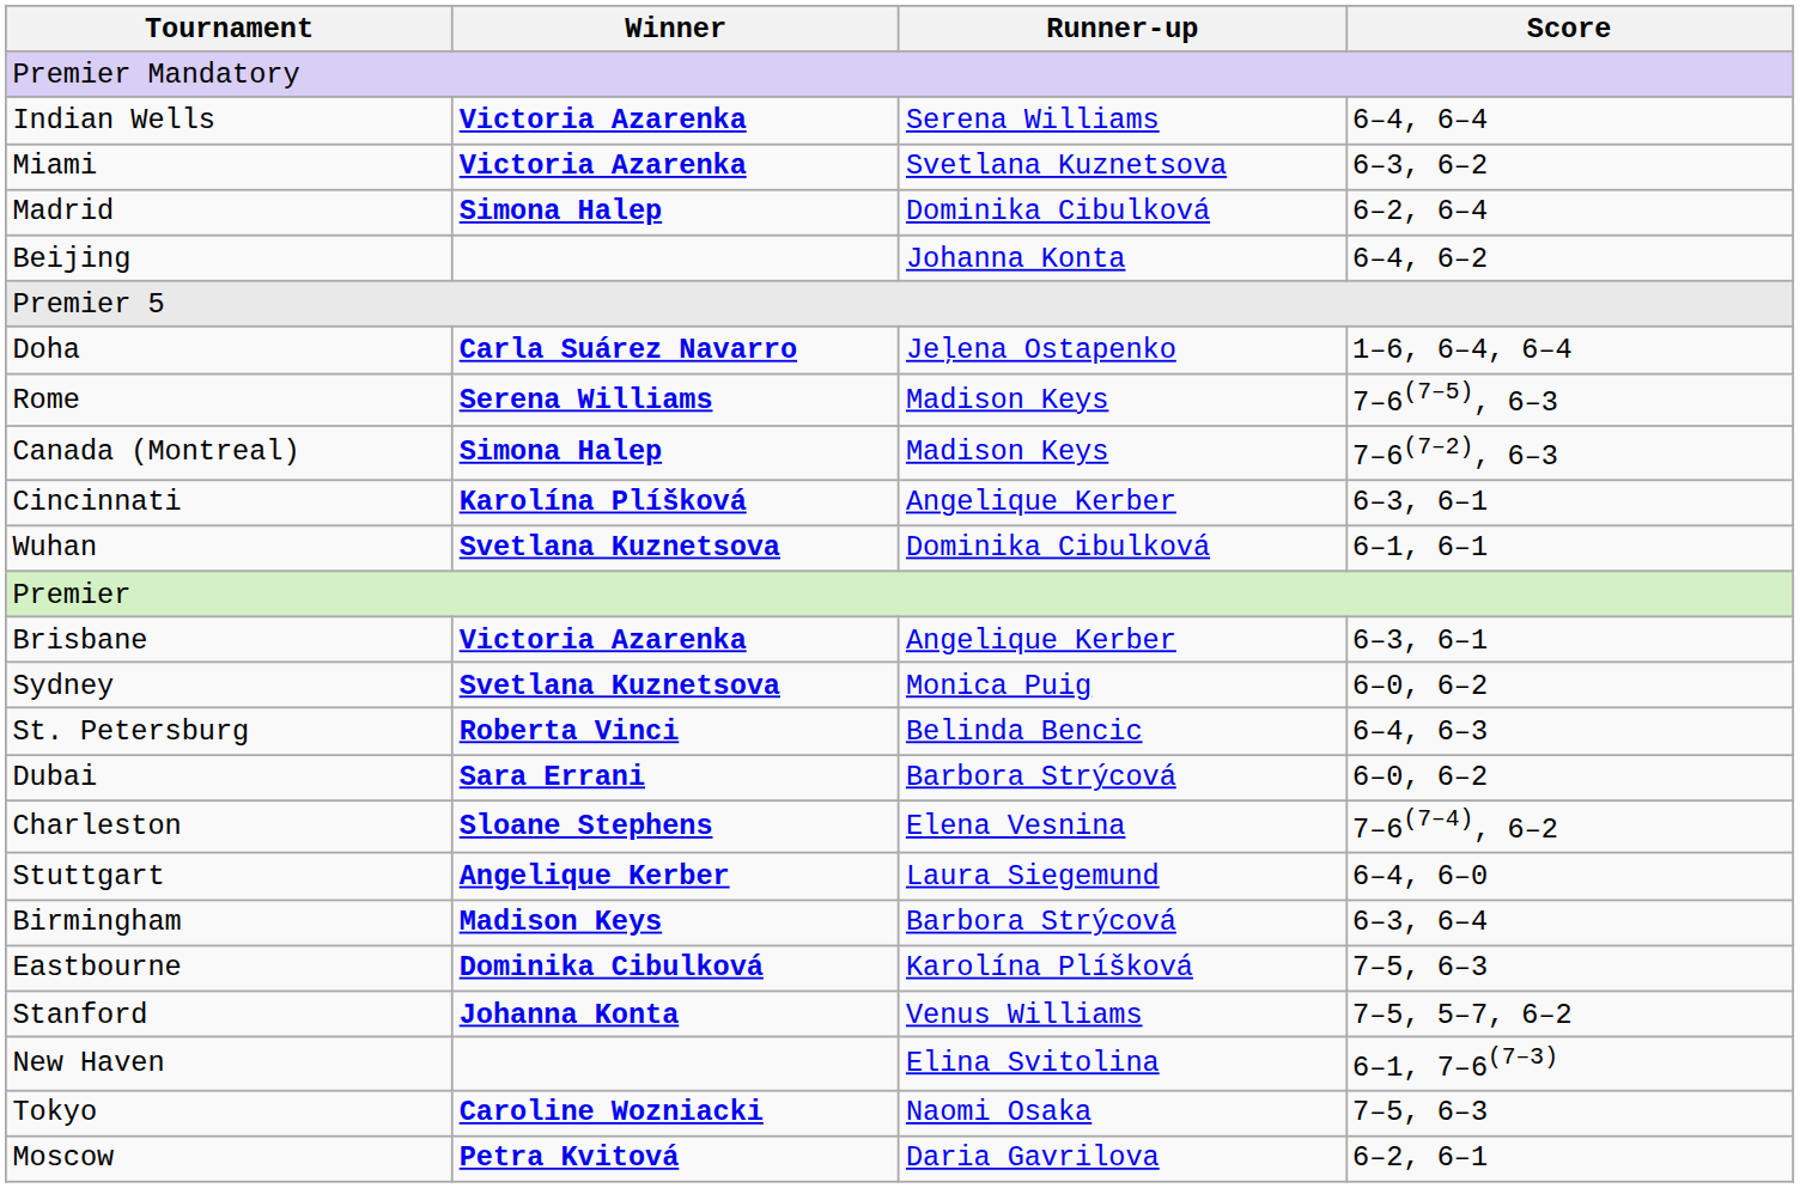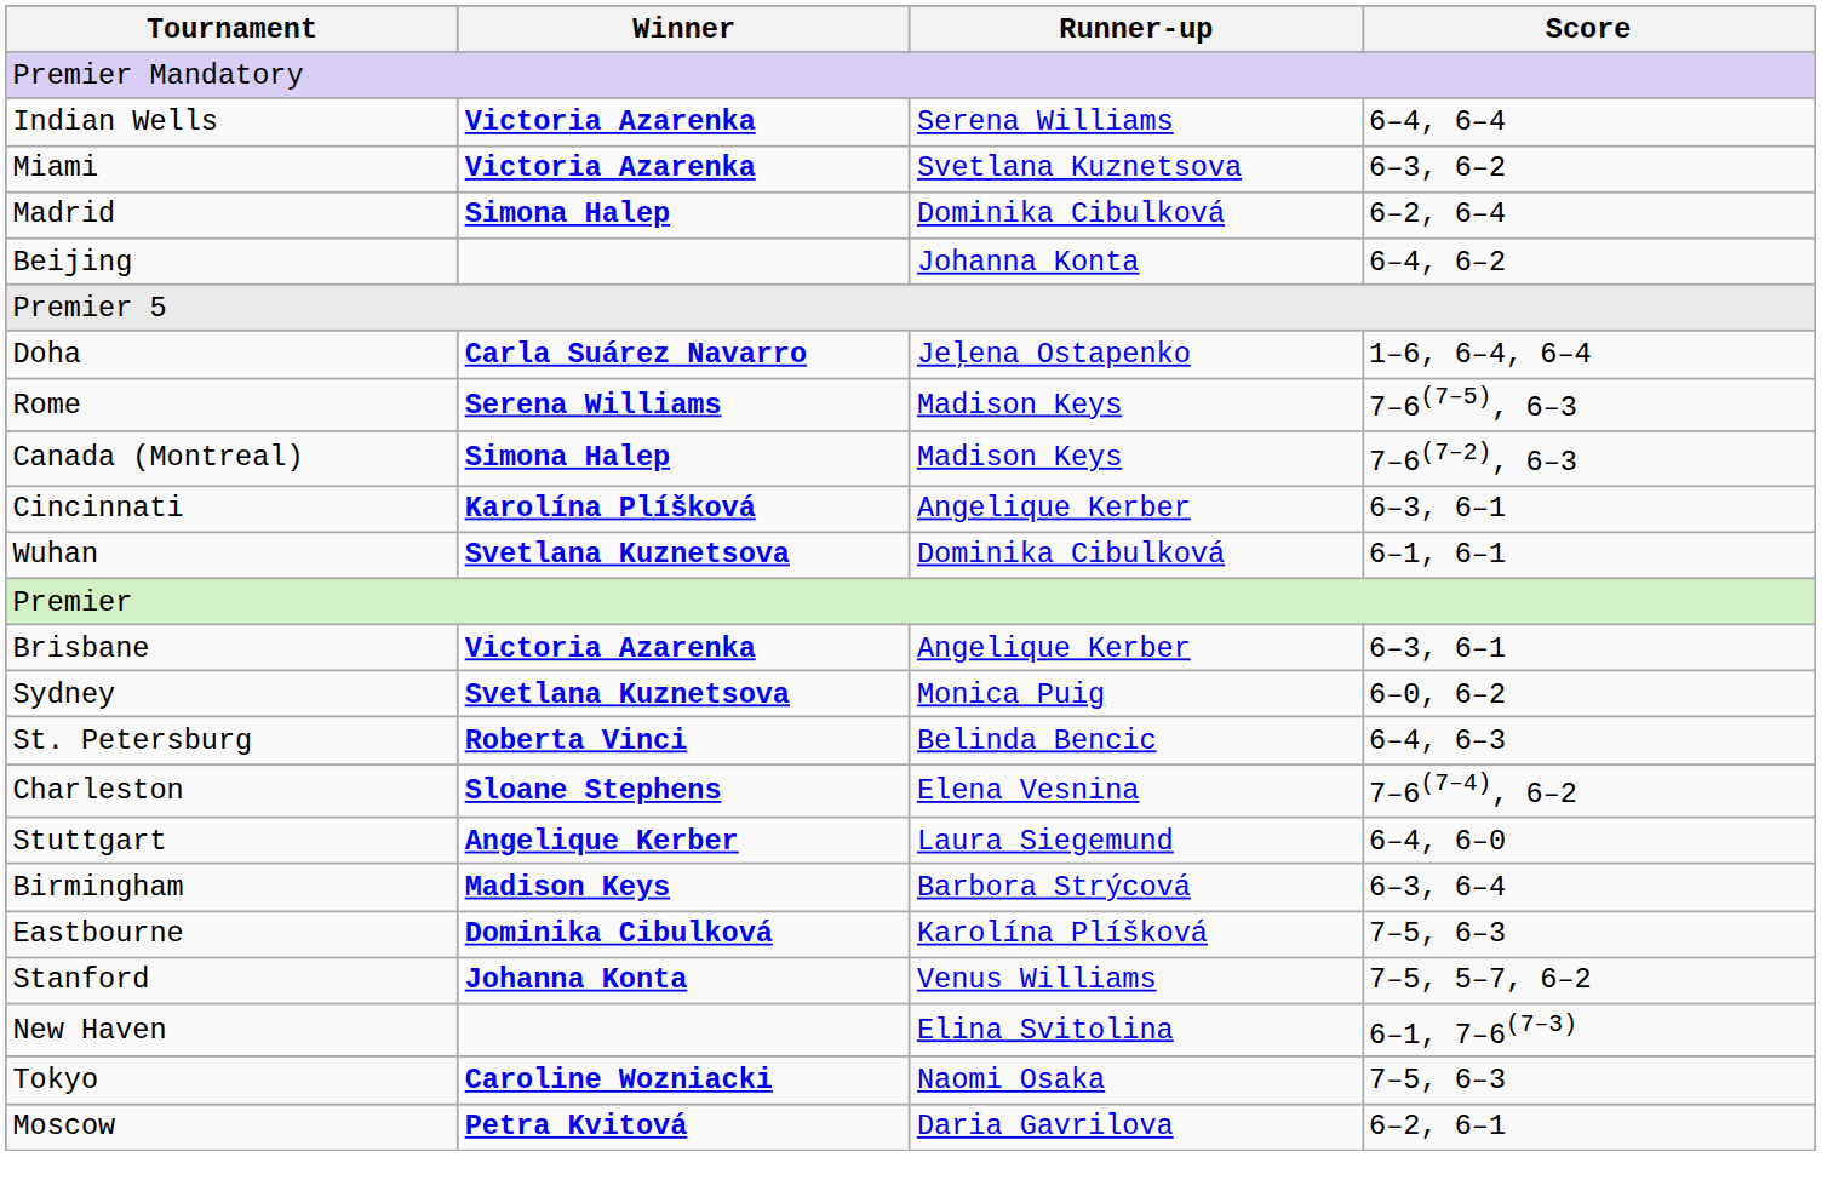- row: Dubai | Sara Errani | Barbora Strýcová | 6–0, 6–2
